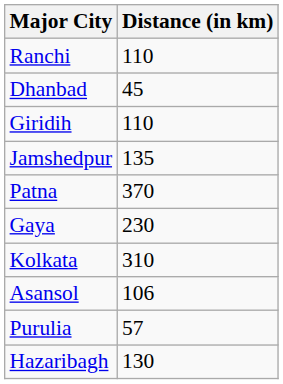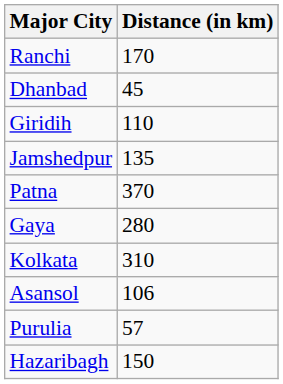Ranchi | Distance (in km): 110 -> 170
Gaya | Distance (in km): 230 -> 280
Hazaribagh | Distance (in km): 130 -> 150
